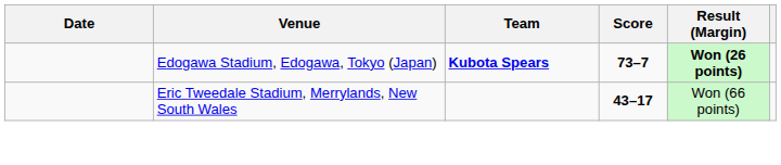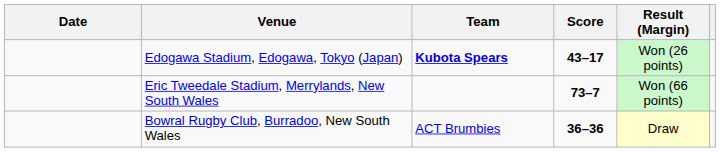Edogawa Stadium, Edogawa, Tokyo (Japan) | Score: 73–7 -> 43–17
Edogawa Stadium, Edogawa, Tokyo (Japan) | Result (Margin): bold -> normal
Eric Tweedale Stadium, Merrylands, New South Wales | Score: 43–17 -> 73–7
+ row: Bowral Rugby Club, Burradoo, New South Wales | ACT Brumbies | 36–36 | Draw
